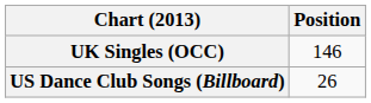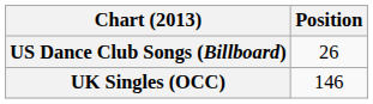rows swapped: UK Singles (OCC) <-> US Dance Club Songs (Billboard)
